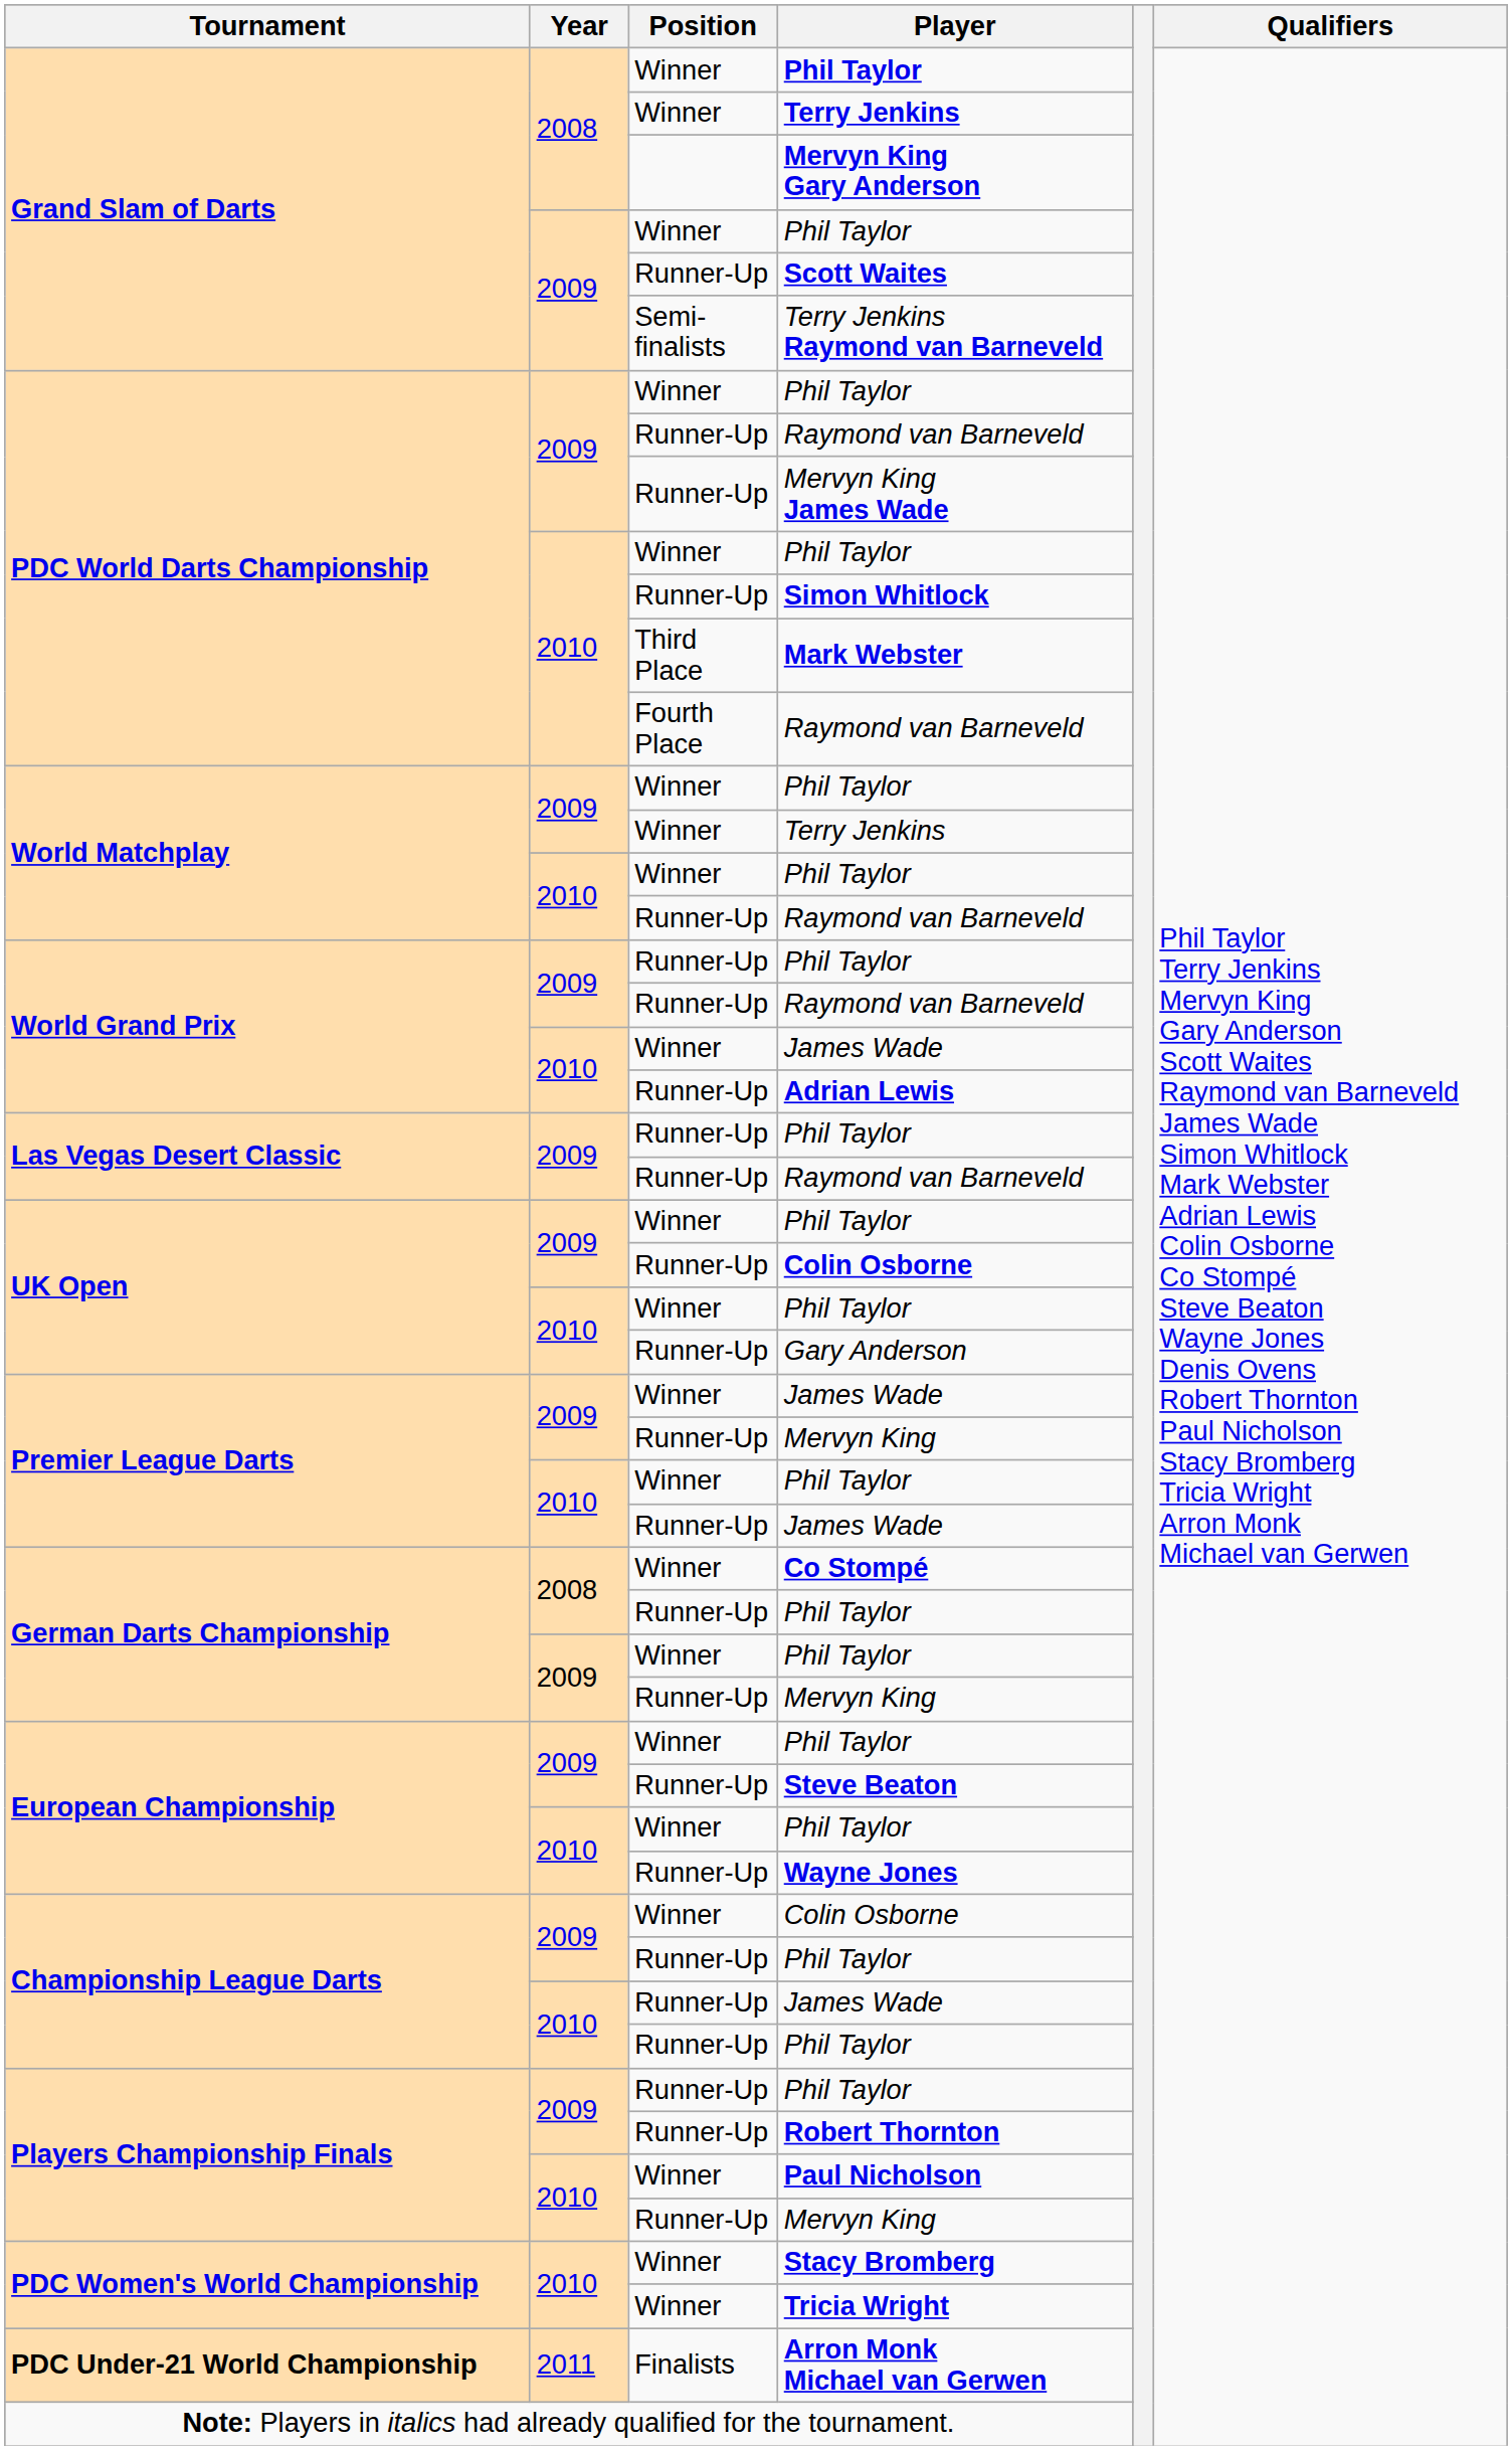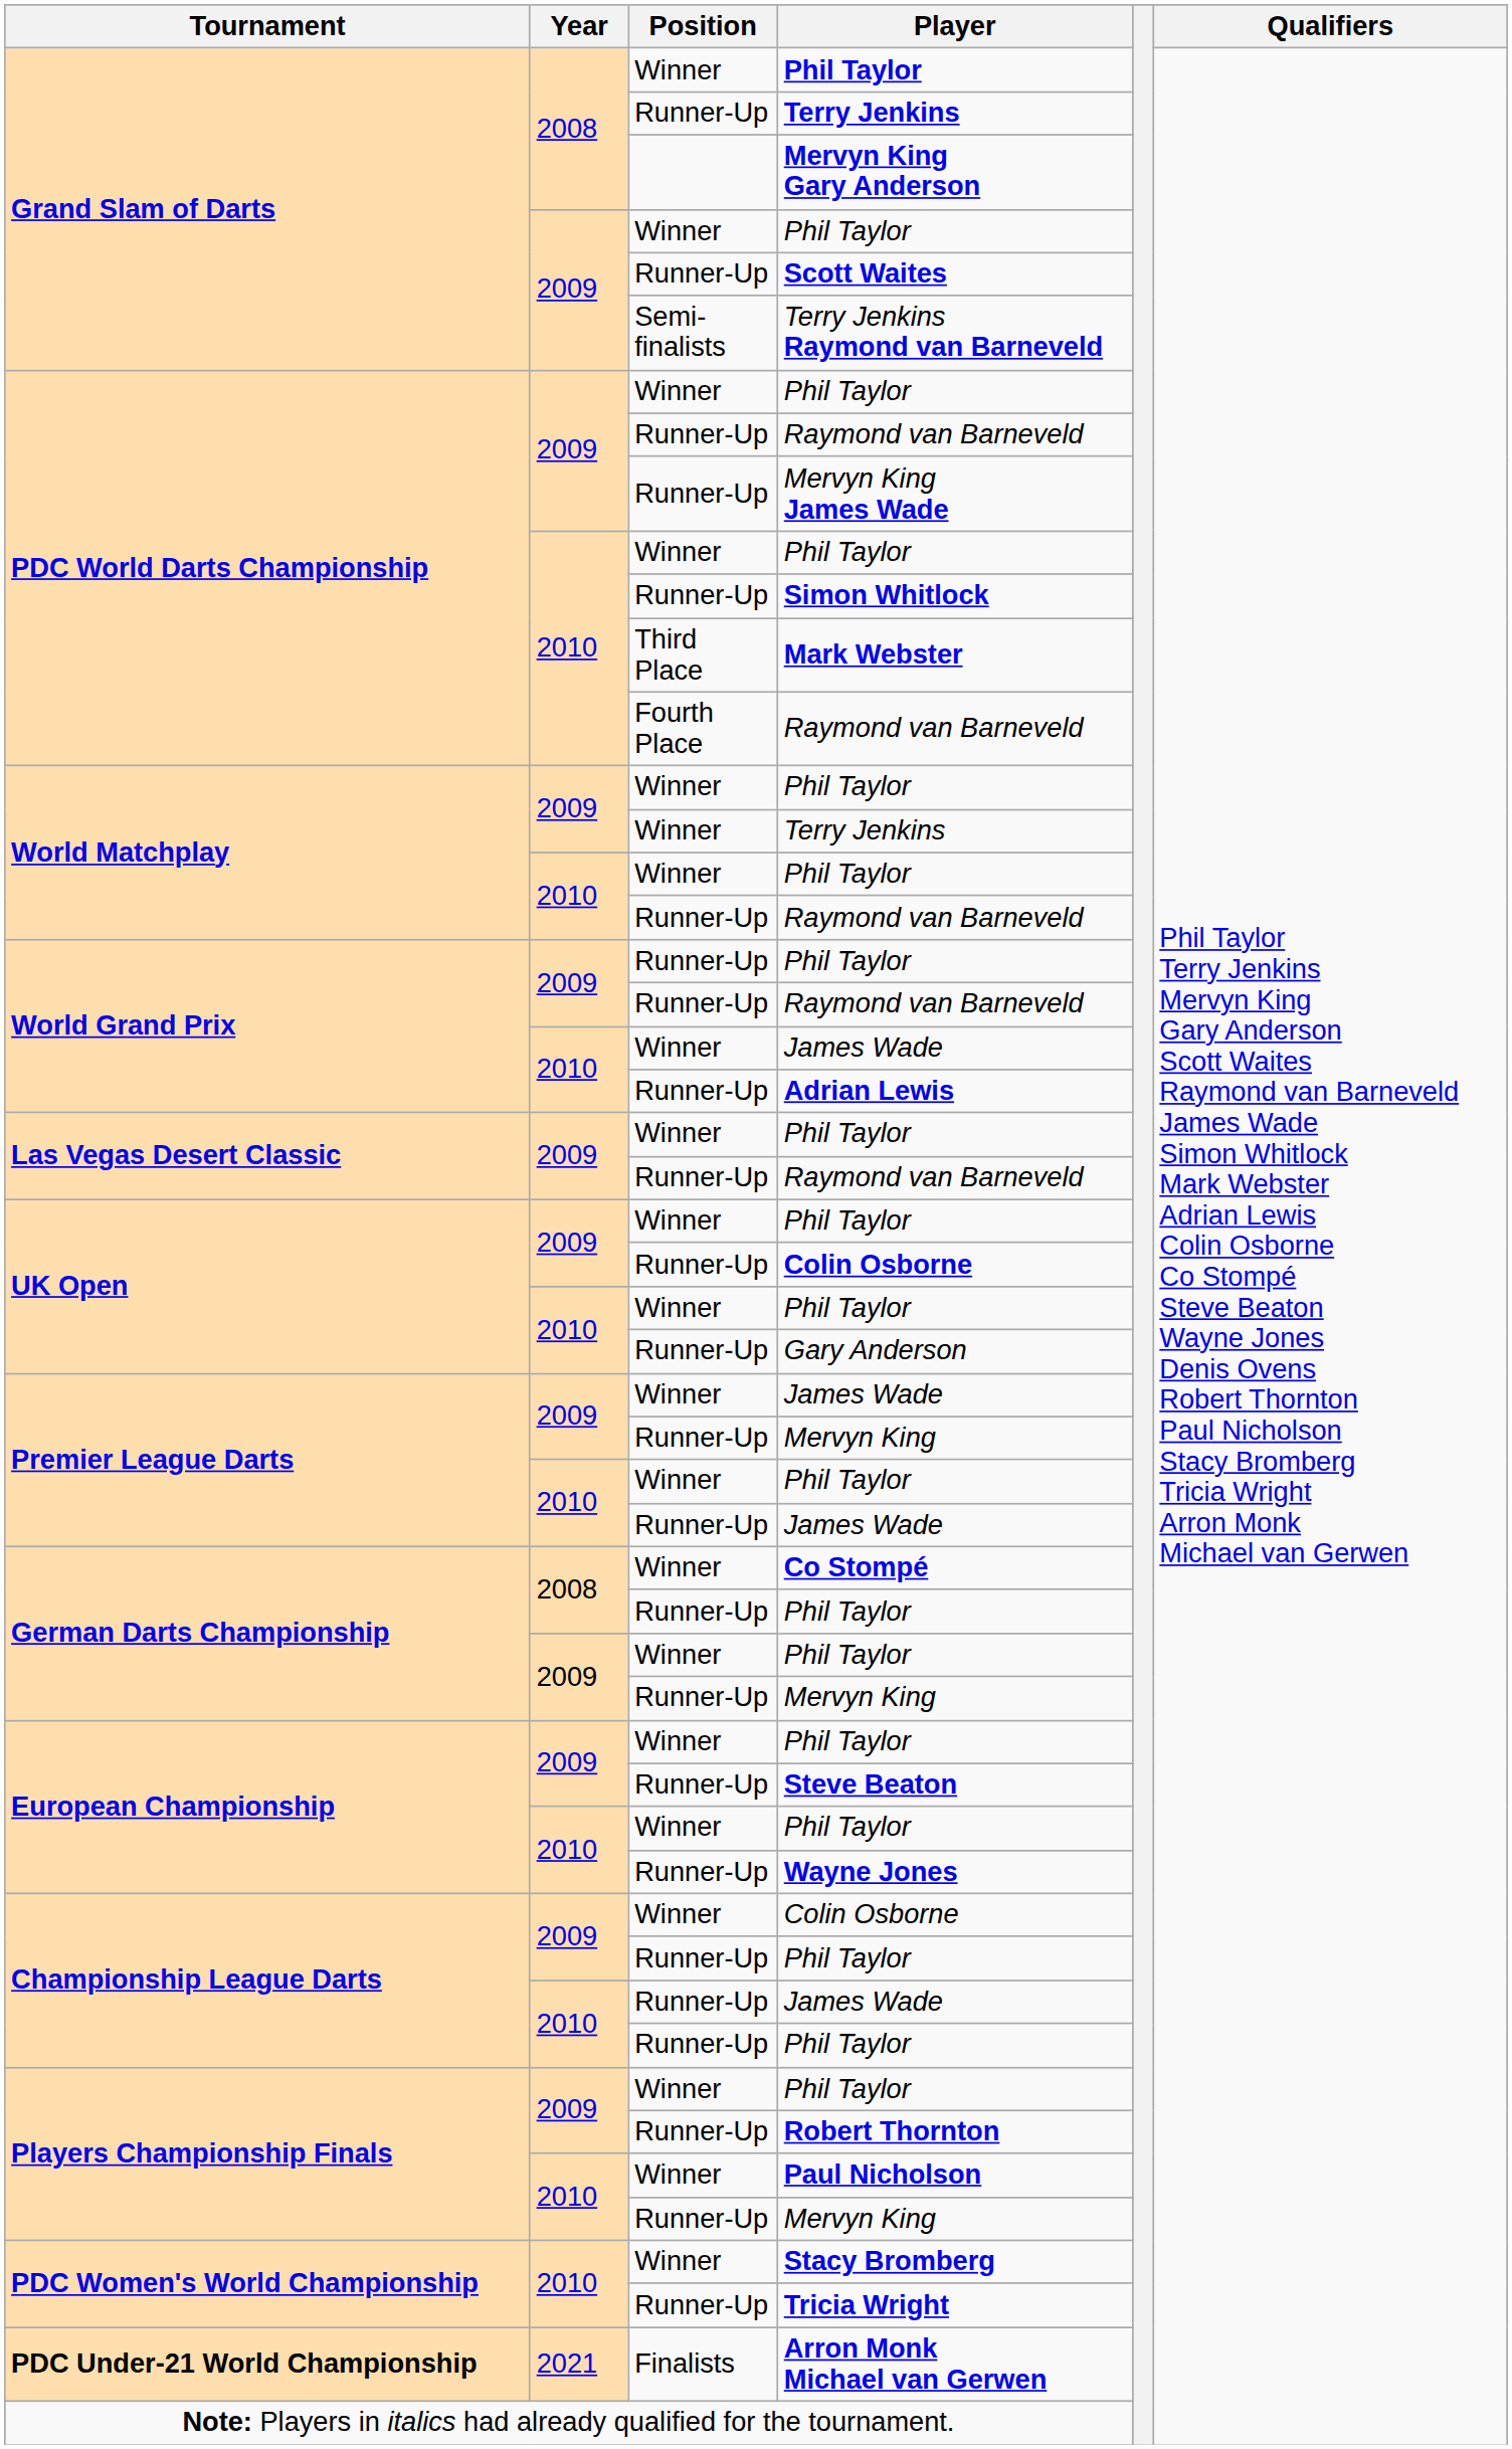Grand Slam of Darts / Terry Jenkins | Position: Winner -> Runner-Up
Las Vegas Desert Classic / Phil Taylor | Position: Runner-Up -> Winner
Players Championship Finals / Phil Taylor | Position: Runner-Up -> Winner
Tricia Wright | Position: Winner -> Runner-Up
Arron Monk Michael van Gerwen | Year: 2011 -> 2021
